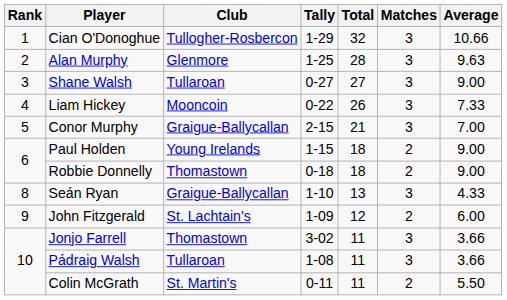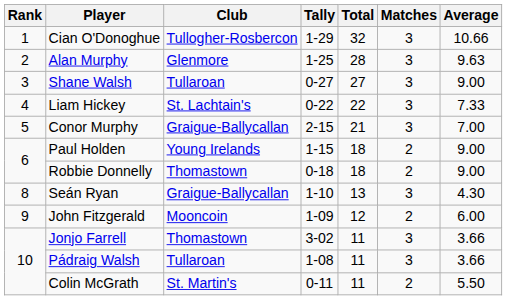Liam Hickey | Club: Mooncoin -> St. Lachtain's
Liam Hickey | Total: 26 -> 22
Seán Ryan | Average: 4.33 -> 4.30
John Fitzgerald | Club: St. Lachtain's -> Mooncoin
